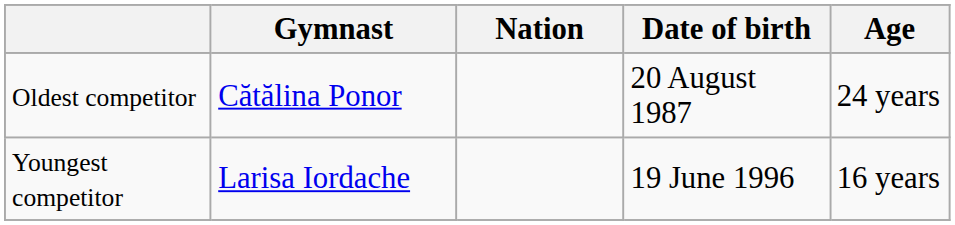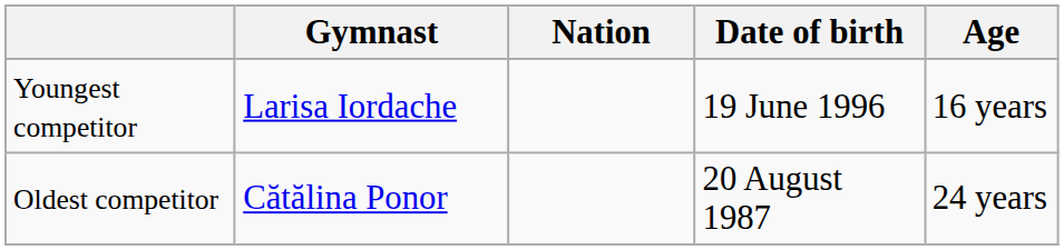rows swapped: Oldest competitor <-> Youngest competitor
